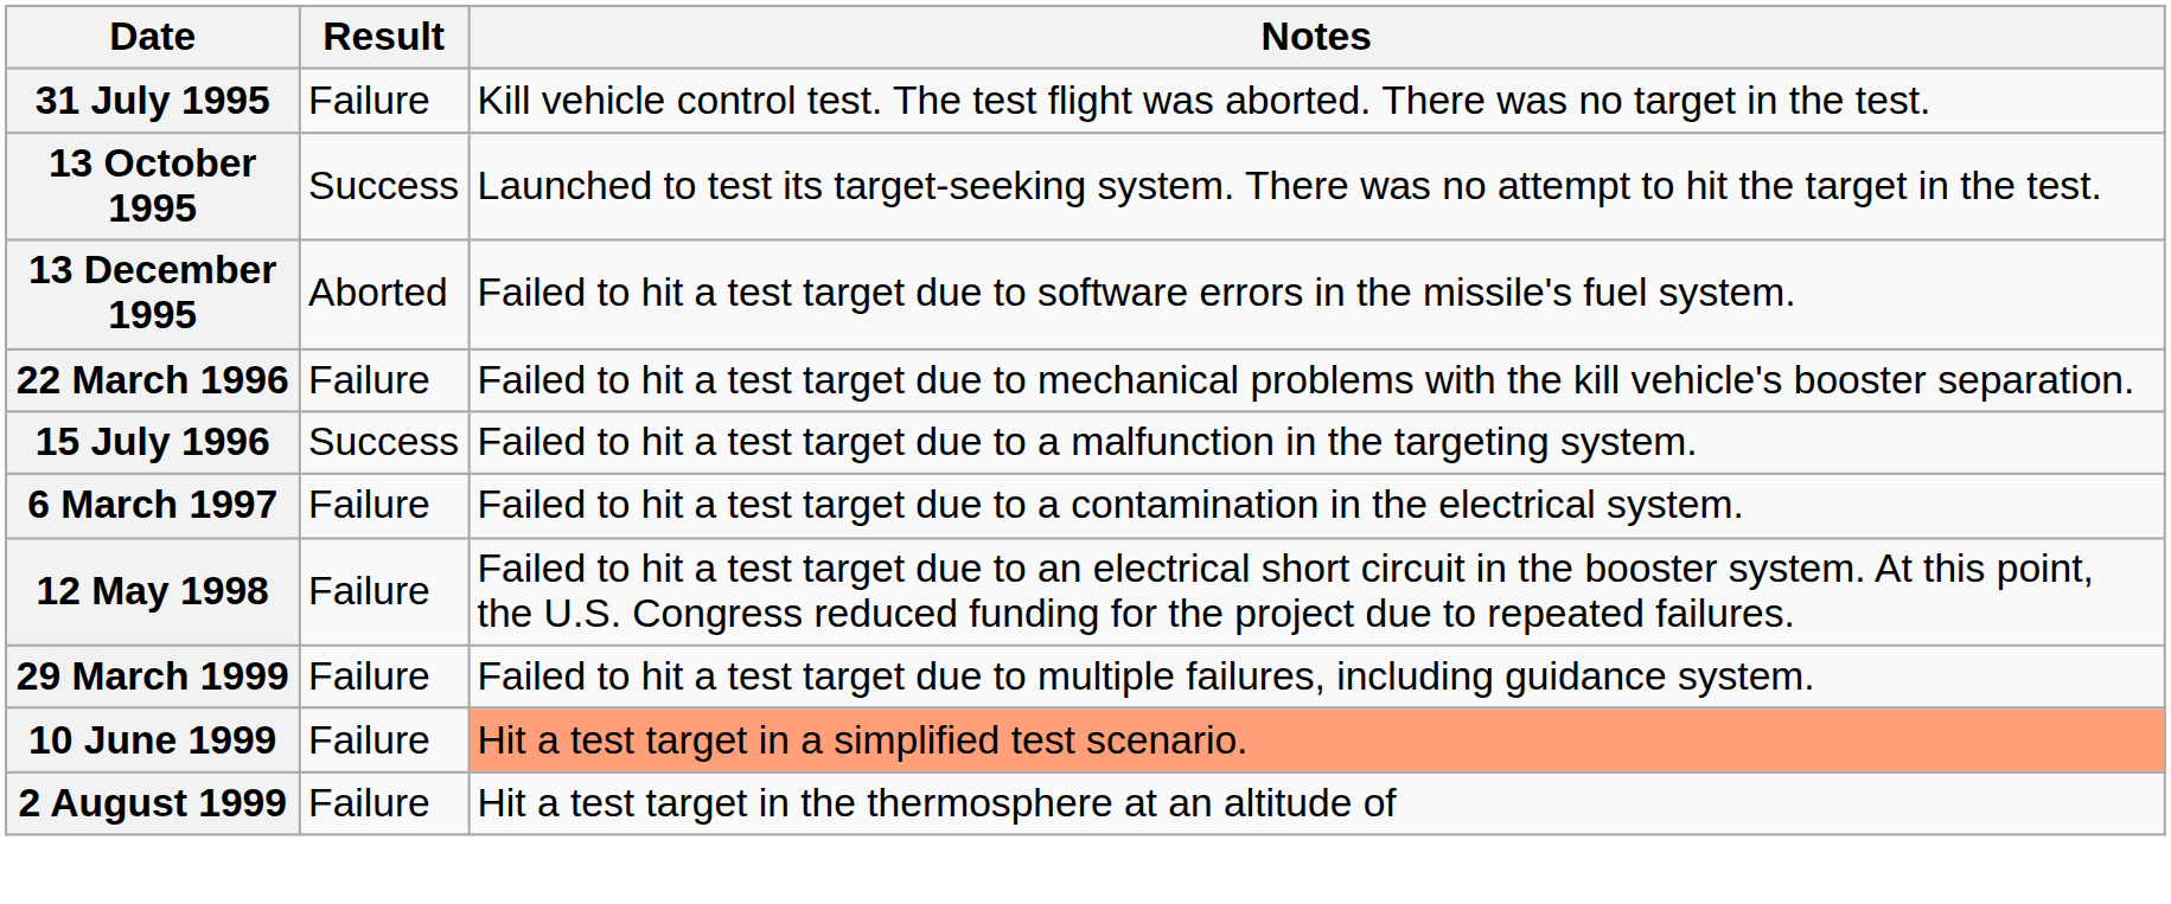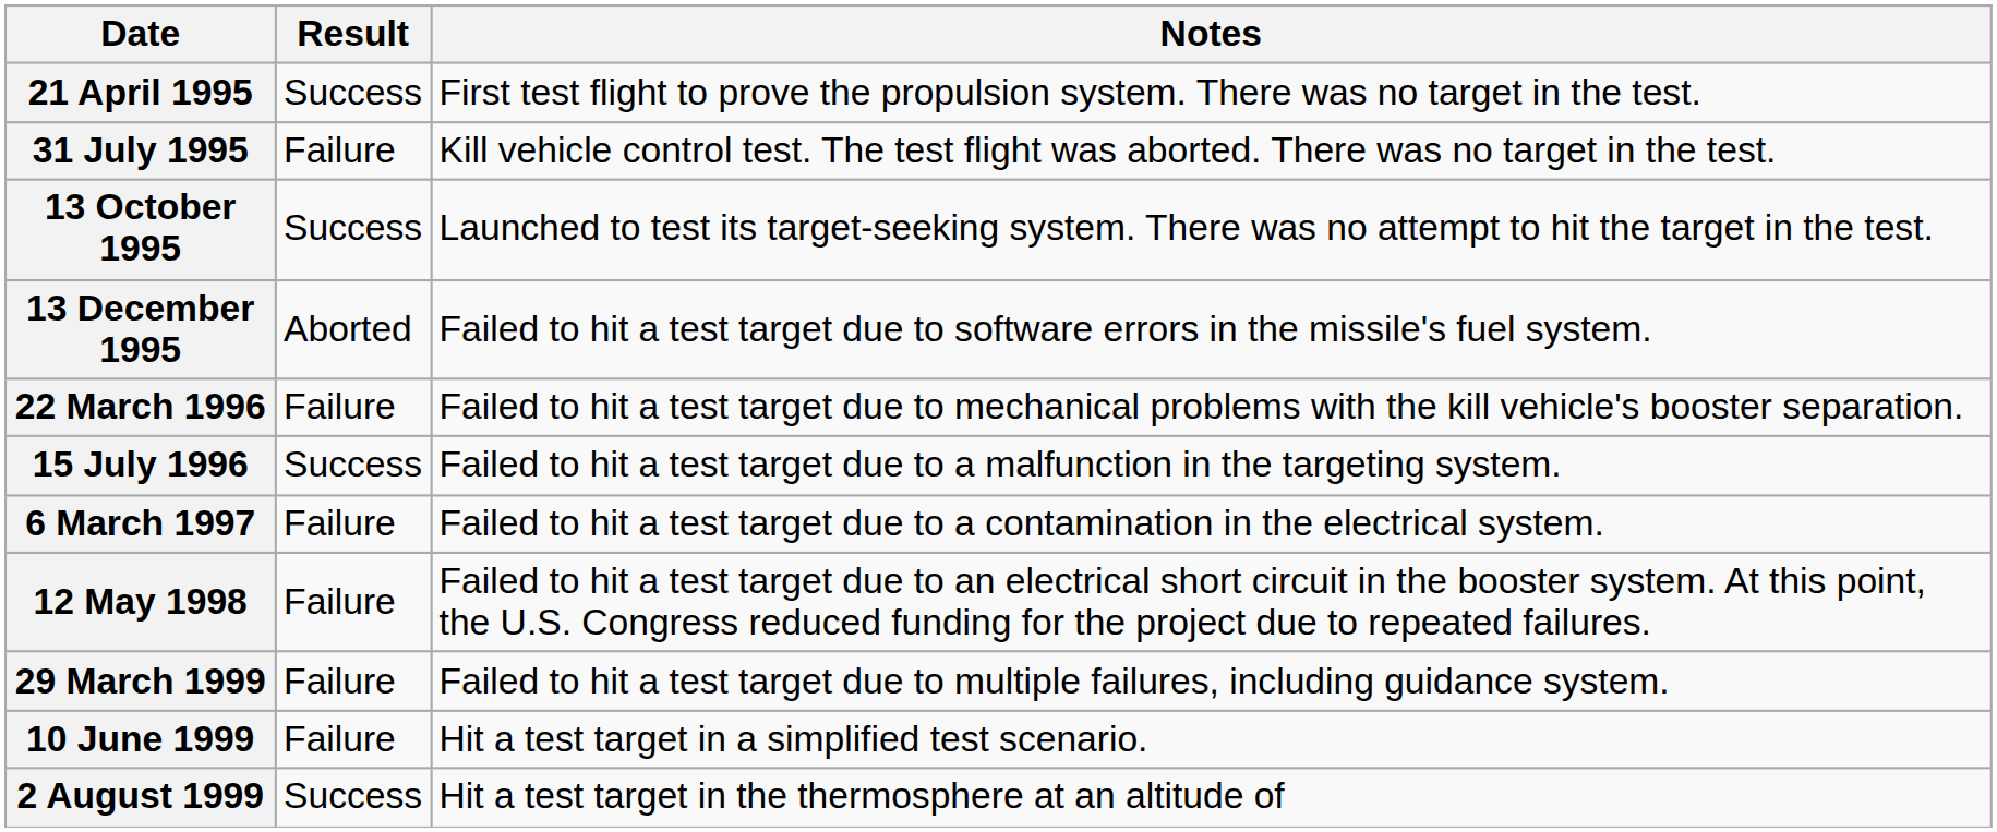+ row: 21 April 1995 | Success | First test flight to prove the propulsion system. There was no target in the test.
10 June 1999 | Notes: lightsalmon background -> no background
2 August 1999 | Result: Failure -> Success
